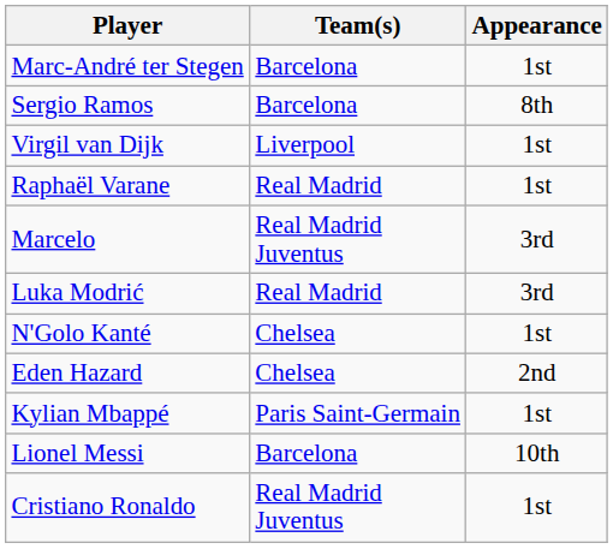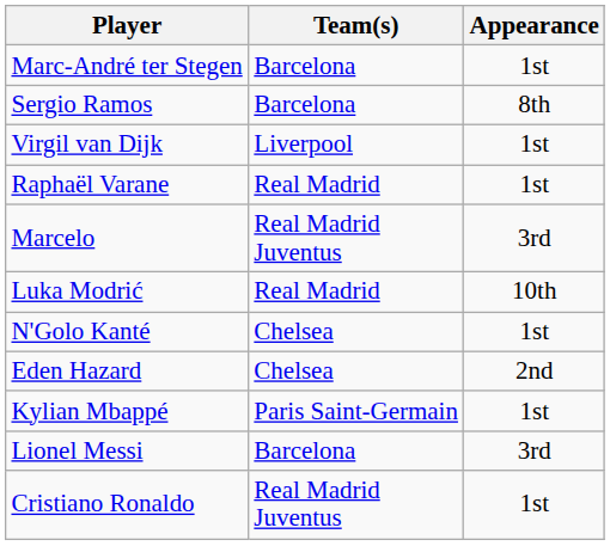Luka Modrić | Appearance: 3rd -> 10th
Lionel Messi | Appearance: 10th -> 3rd
